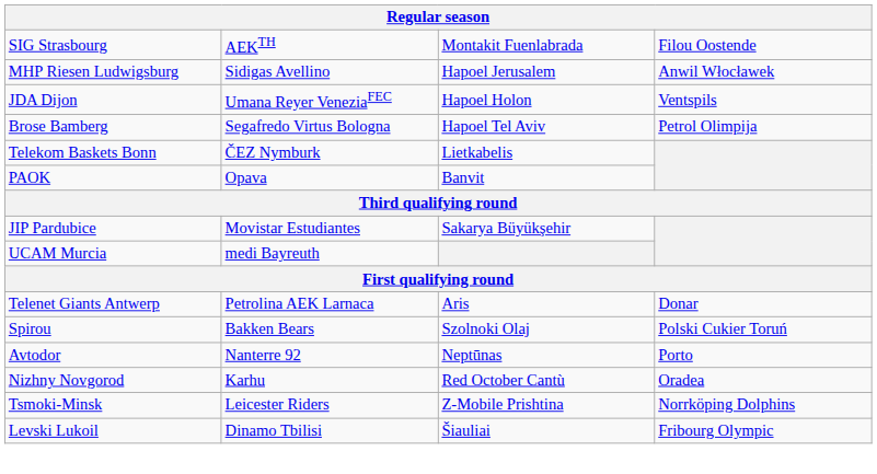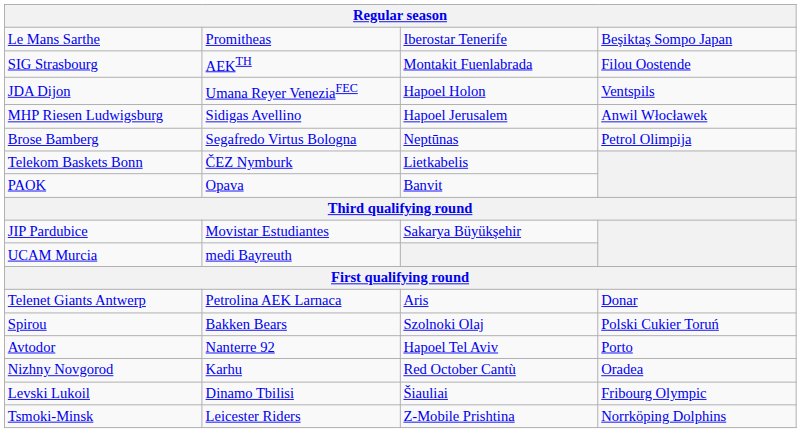+ row: Le Mans Sarthe | Promitheas | Iberostar Tenerife | Beşiktaş Sompo Japan
rows swapped: JDA Dijon <-> MHP Riesen Ludwigsburg
Brose Bamberg | column 3: Hapoel Tel Aviv -> Neptūnas
Avtodor | column 3: Neptūnas -> Hapoel Tel Aviv
rows swapped: Tsmoki-Minsk <-> Levski Lukoil
